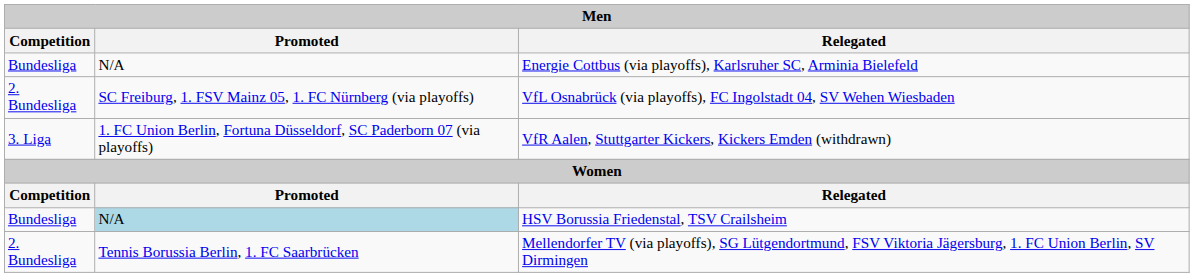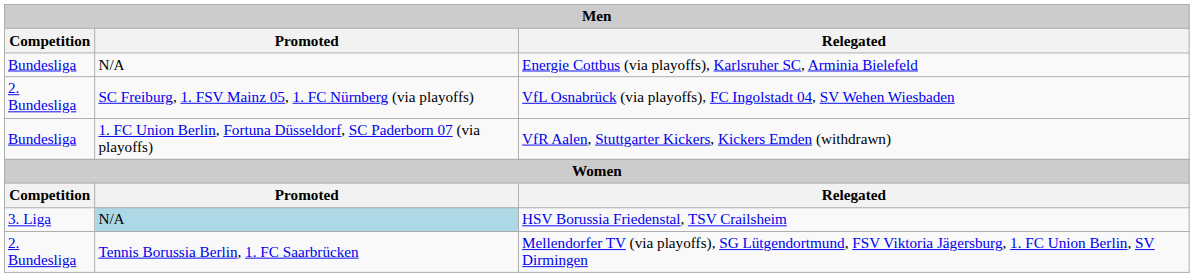VfR Aalen, Stuttgarter Kickers, Kickers Emden (withdrawn) | Competition: 3. Liga -> Bundesliga
HSV Borussia Friedenstal, TSV Crailsheim | Competition: Bundesliga -> 3. Liga
